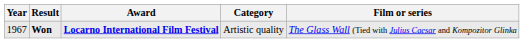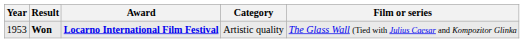Won | Year: 1967 -> 1953
